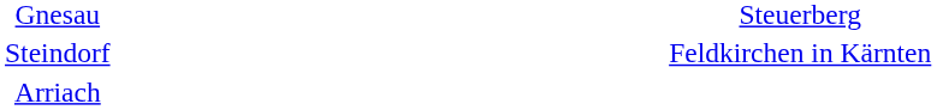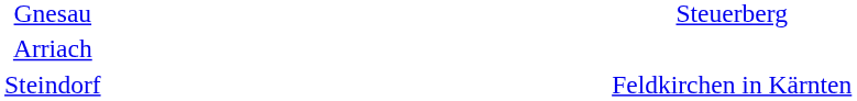rows swapped: Arriach <-> Steindorf
